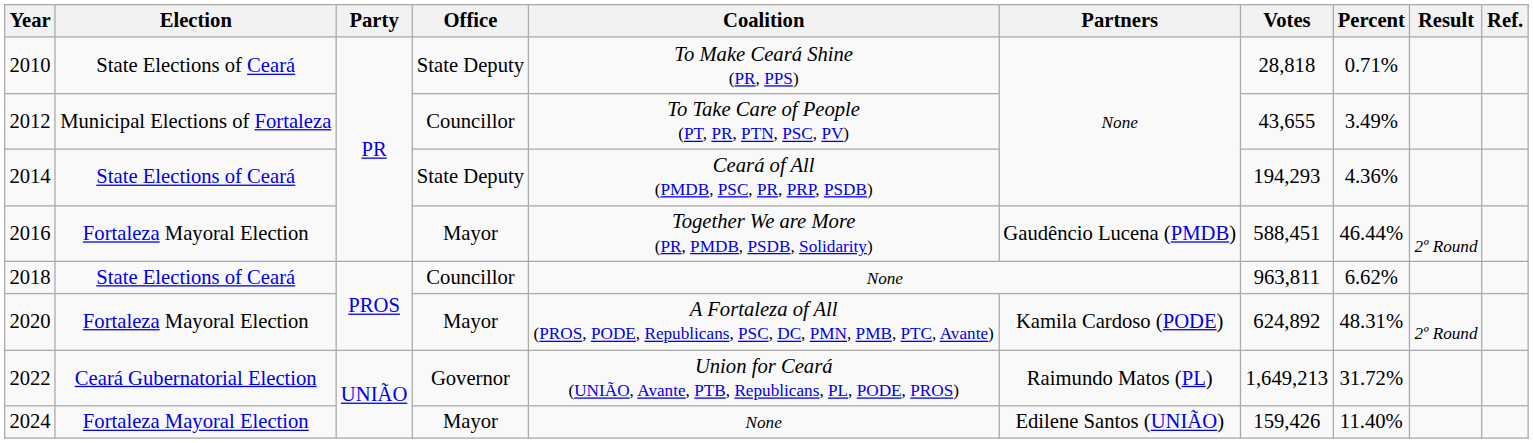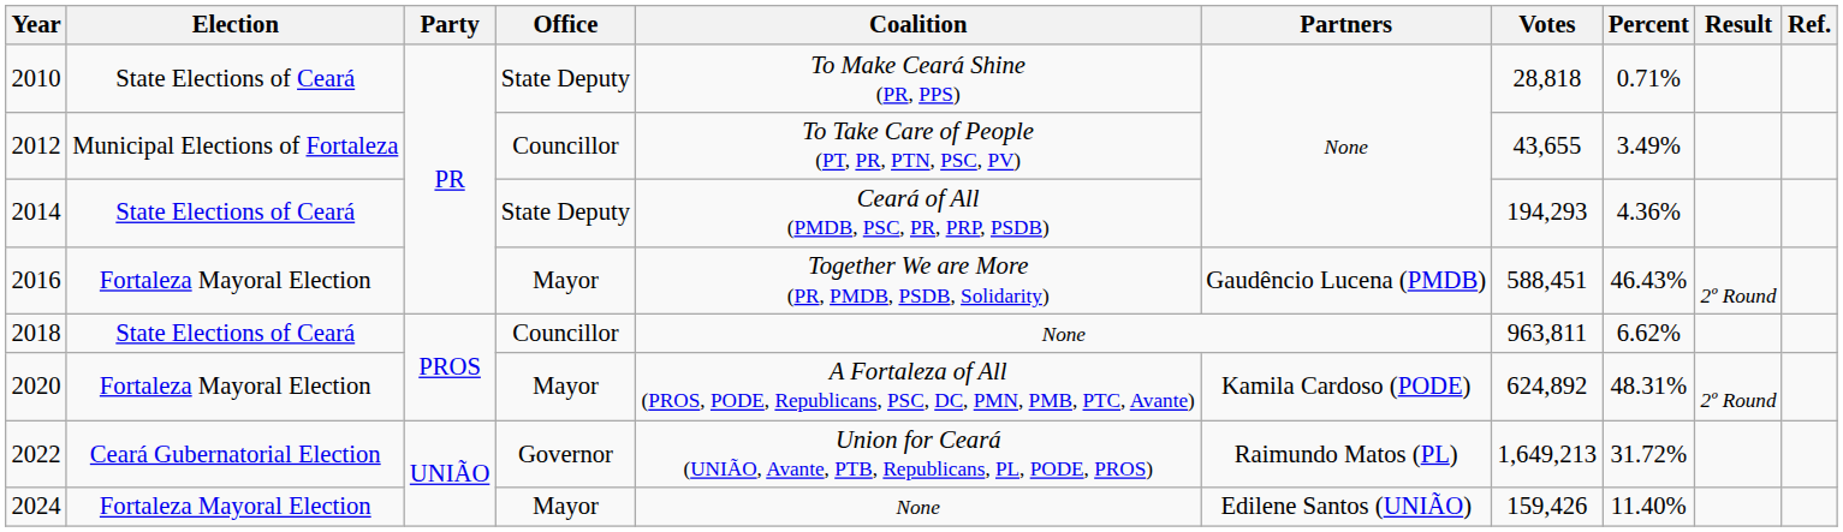2016 | Percent: 46.44% -> 46.43%
